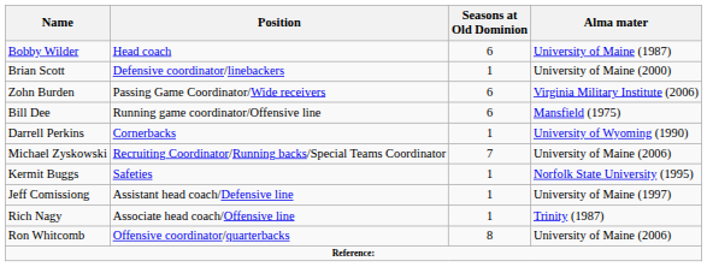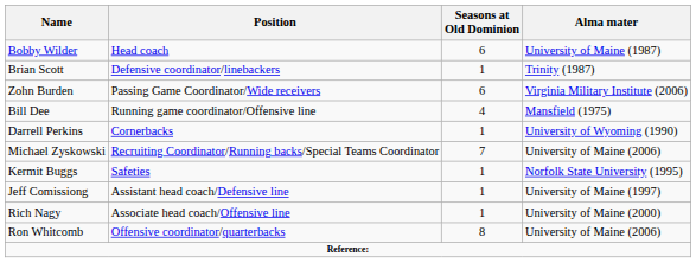Brian Scott | Alma mater: University of Maine (2000) -> Trinity (1987)
Bill Dee | Seasons at Old Dominion: 6 -> 4
Rich Nagy | Alma mater: Trinity (1987) -> University of Maine (2000)
